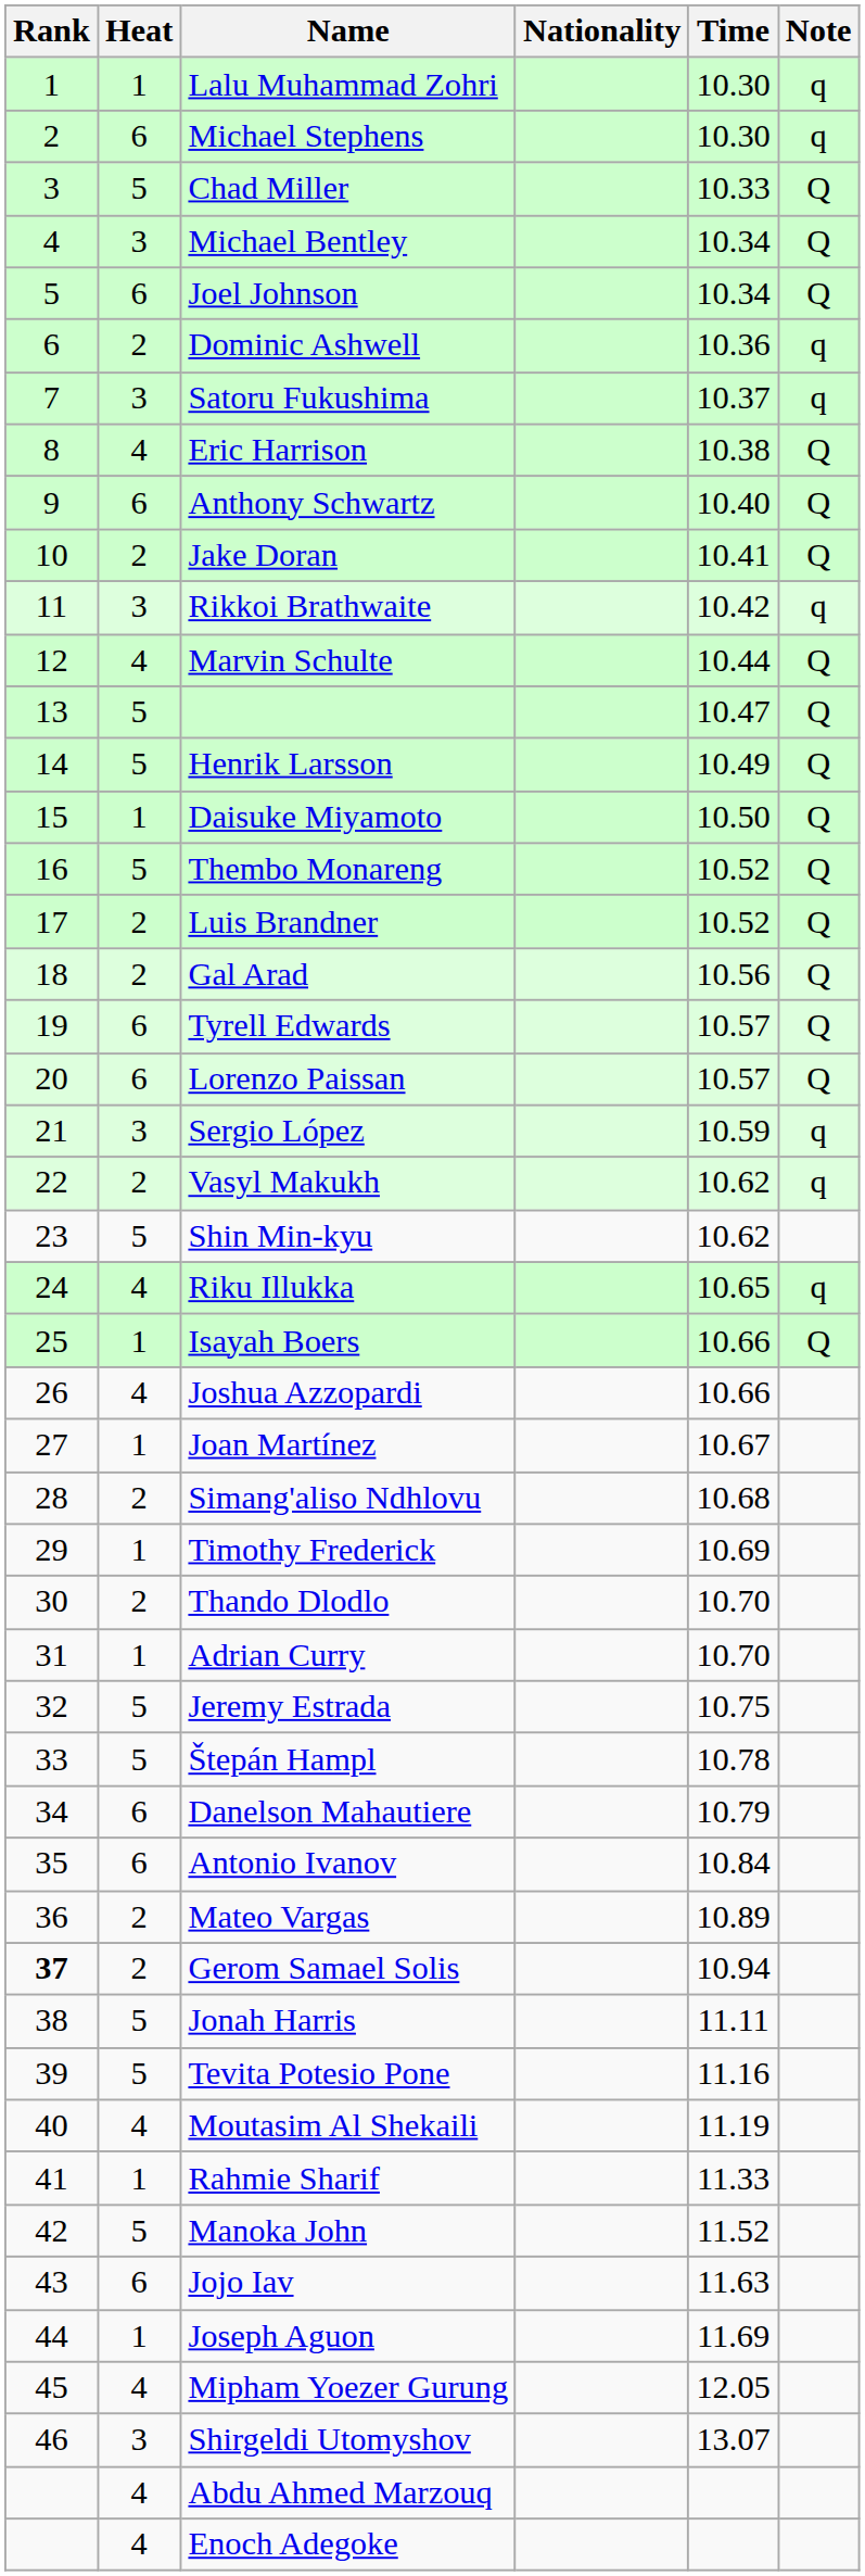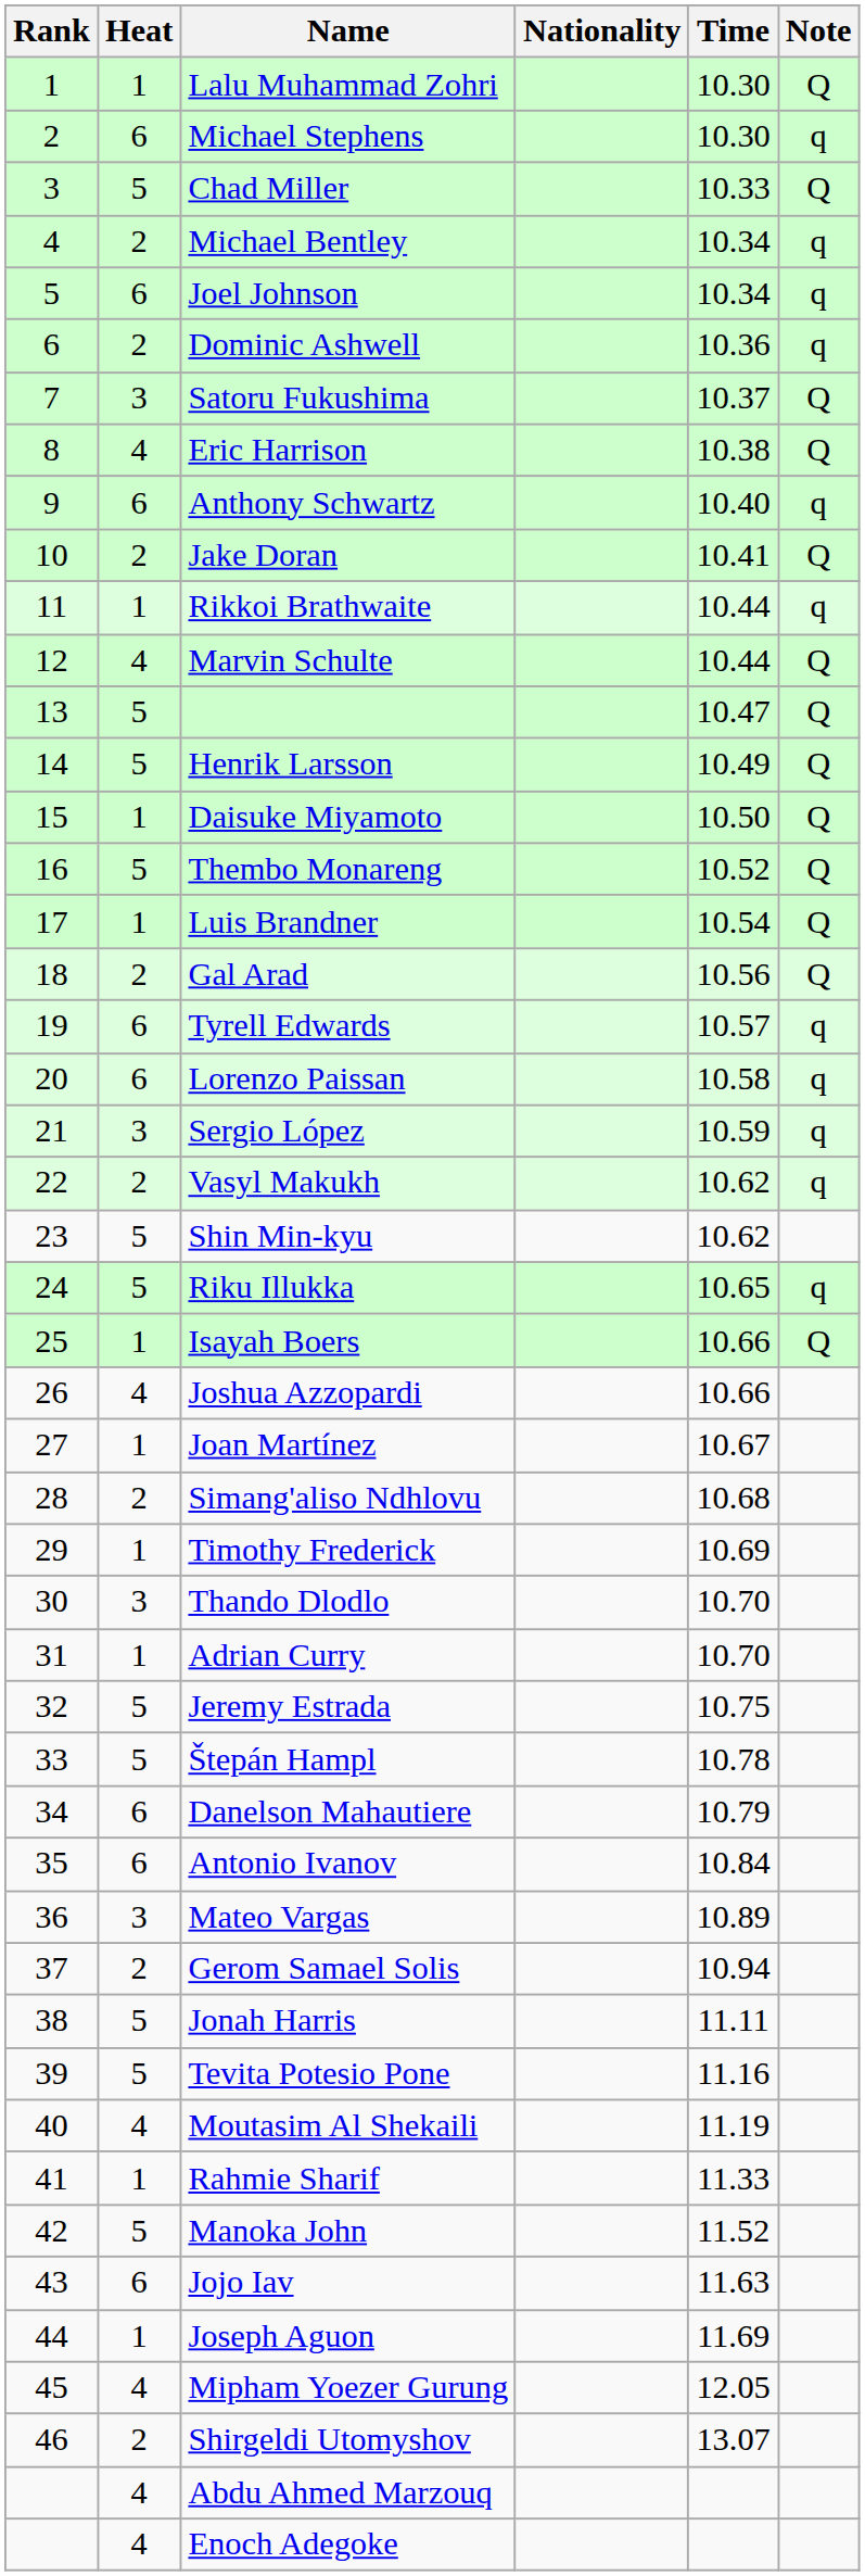Lalu Muhammad Zohri | Note: q -> Q
Michael Bentley | Heat: 3 -> 2
Michael Bentley | Note: Q -> q
Joel Johnson | Note: Q -> q
Satoru Fukushima | Note: q -> Q
Anthony Schwartz | Note: Q -> q
Rikkoi Brathwaite | Heat: 3 -> 1
Rikkoi Brathwaite | Time: 10.42 -> 10.44
Luis Brandner | Heat: 2 -> 1
Luis Brandner | Time: 10.52 -> 10.54
Tyrell Edwards | Note: Q -> q
Lorenzo Paissan | Time: 10.57 -> 10.58
Lorenzo Paissan | Note: Q -> q
Riku Illukka | Heat: 4 -> 5
Thando Dlodlo | Heat: 2 -> 3
Mateo Vargas | Heat: 2 -> 3
Gerom Samael Solis | Rank: bold -> normal
Shirgeldi Utomyshov | Heat: 3 -> 2
